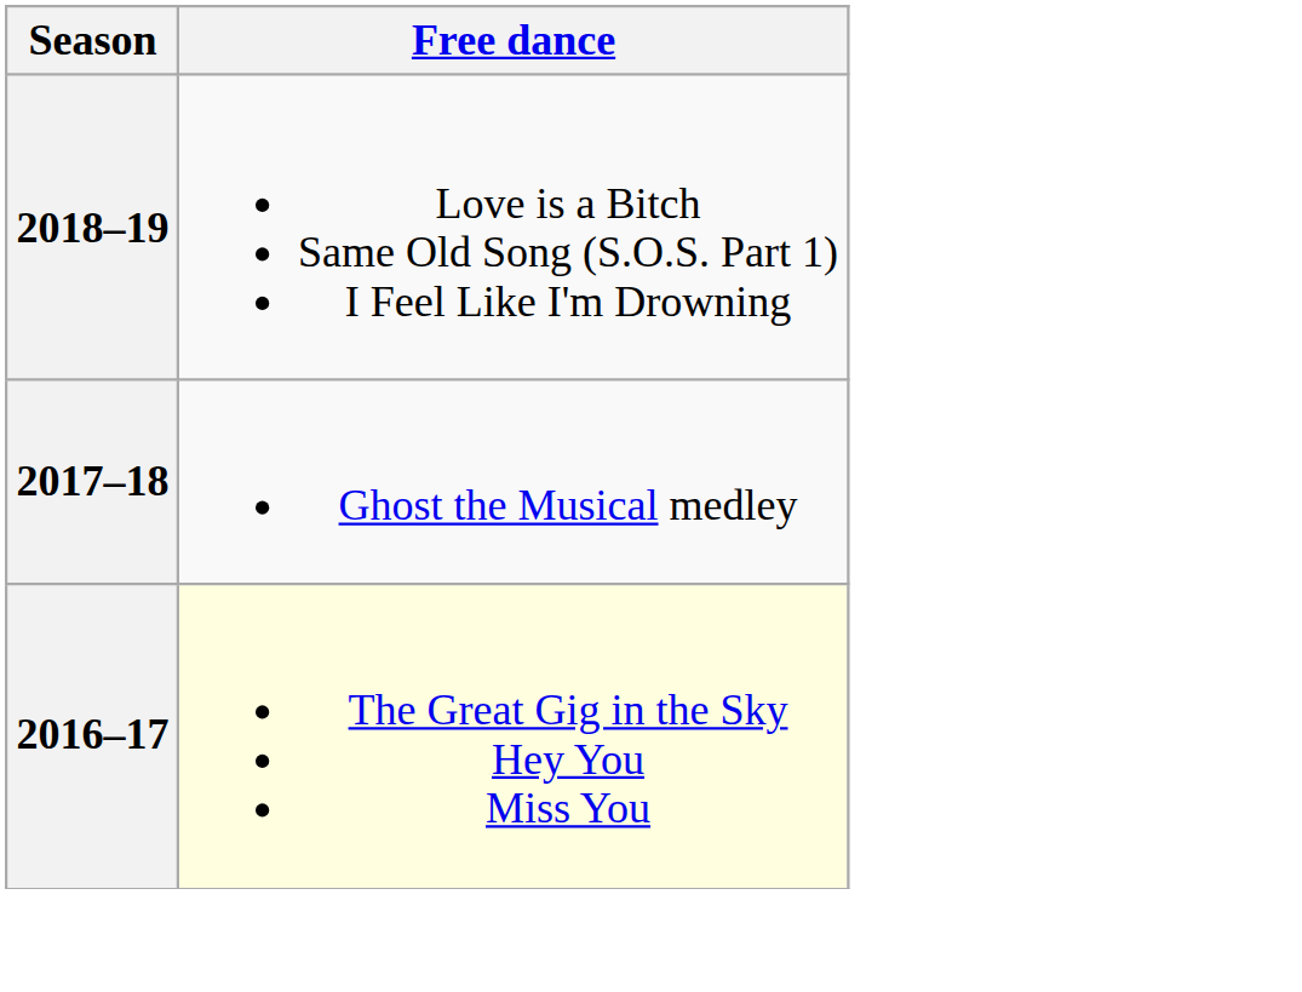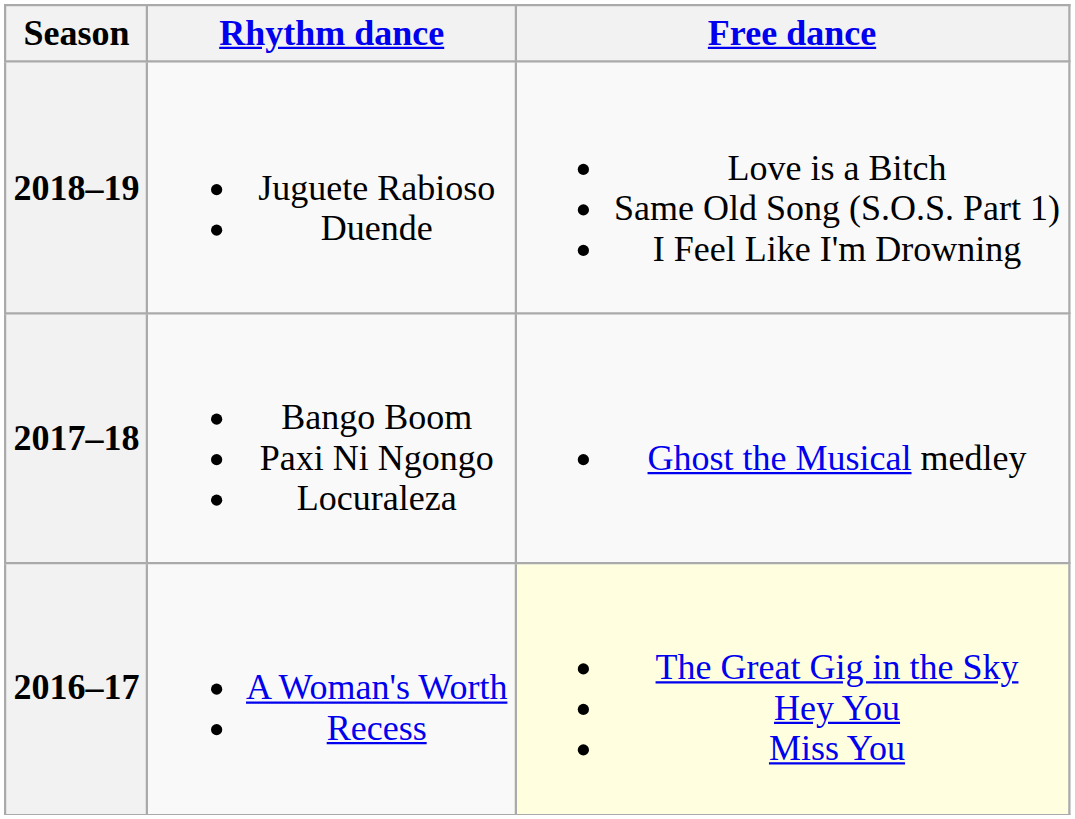+ column: Rhythm dance | Juguete Rabioso Duende | Bango Boom Paxi Ni Ngongo Locuraleza | A Woman's Worth Recess
